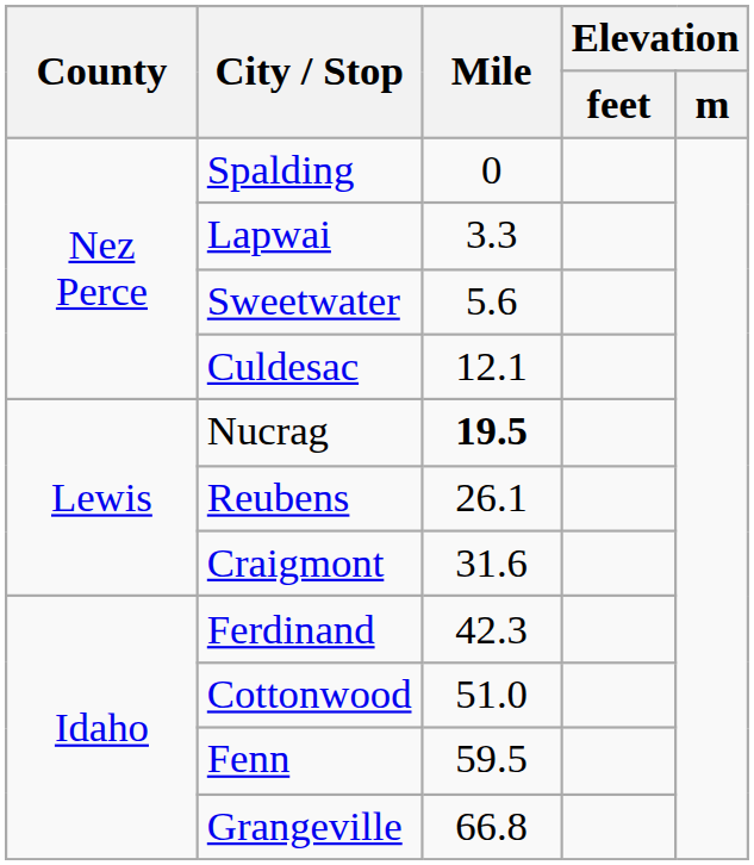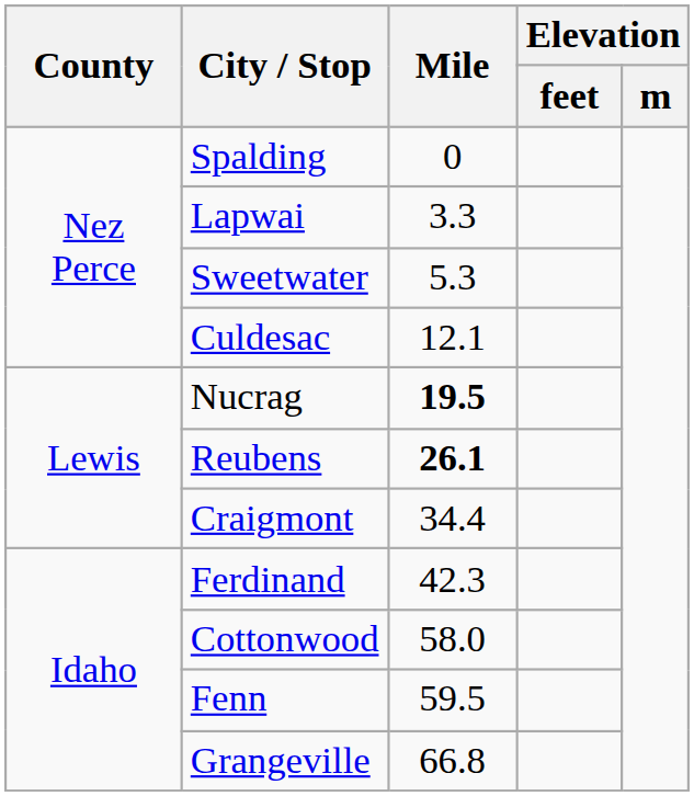Sweetwater | Mile: 5.6 -> 5.3
Reubens | Mile: normal -> bold
Craigmont | Mile: 31.6 -> 34.4
Cottonwood | Mile: 51.0 -> 58.0
